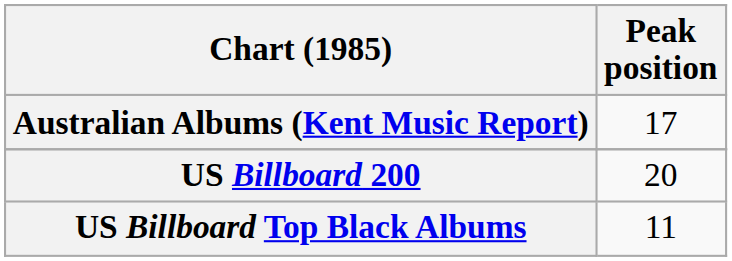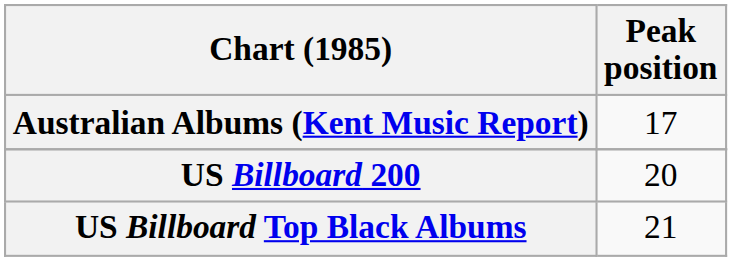US Billboard Top Black Albums | Peak position: 11 -> 21
